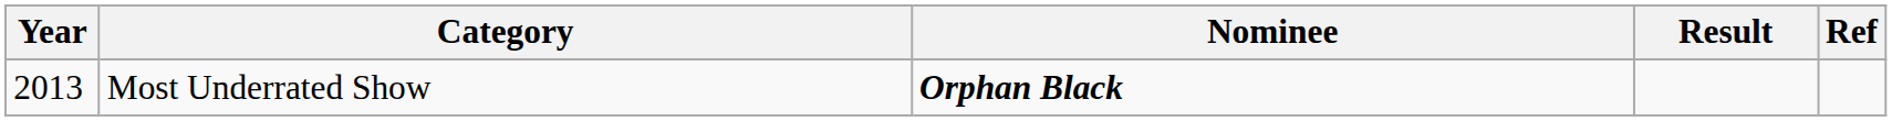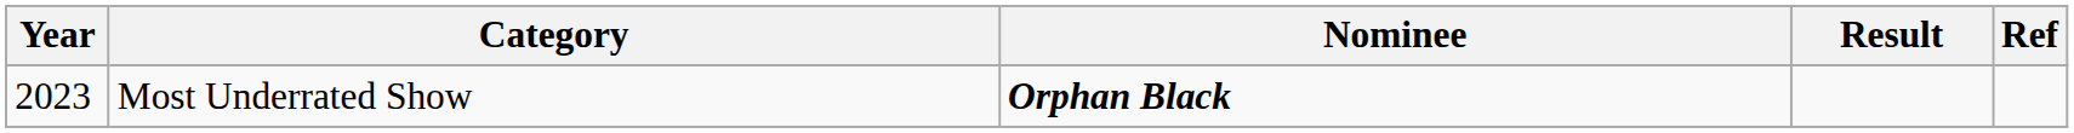Most Underrated Show | Year: 2013 -> 2023
